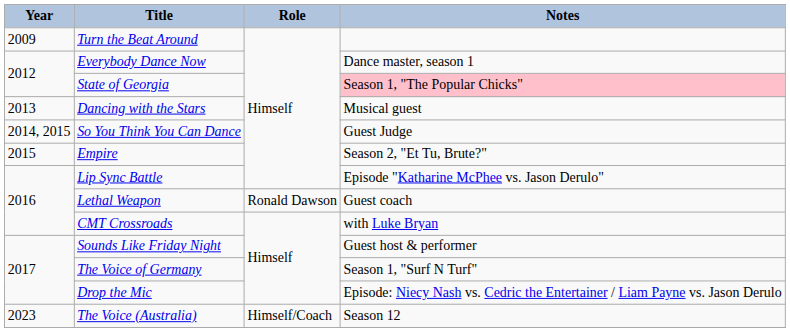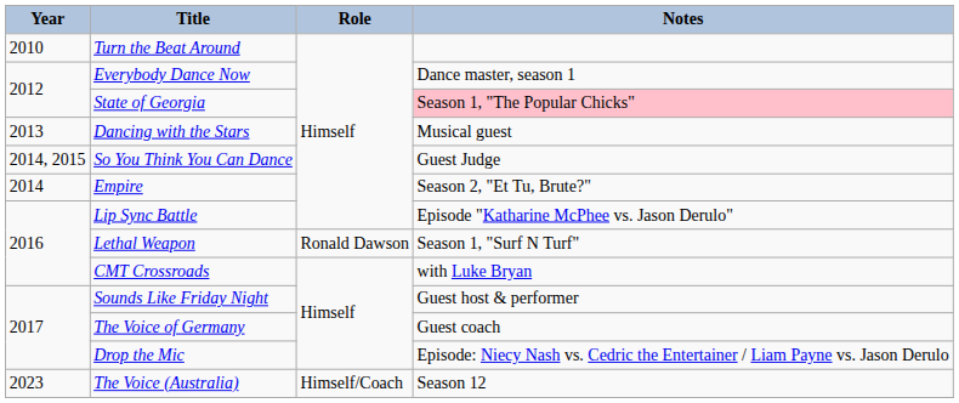Turn the Beat Around | Year: 2009 -> 2010
Empire | Year: 2015 -> 2014
Lethal Weapon | Notes: Guest coach -> Season 1, "Surf N Turf"
The Voice of Germany | Notes: Season 1, "Surf N Turf" -> Guest coach
